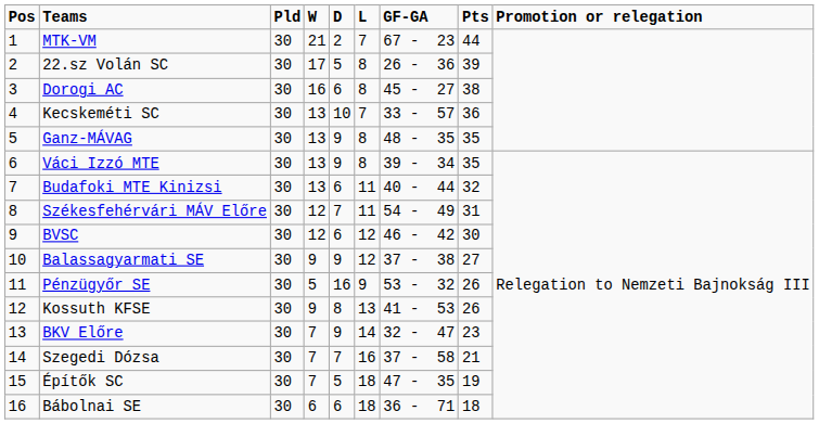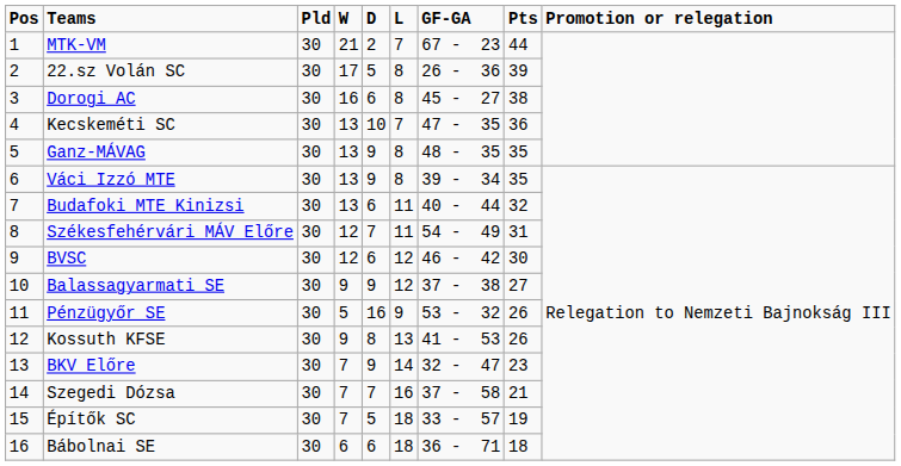Kecskeméti SC | GF-GA: 33 - 57 -> 47 - 35
Építők SC | GF-GA: 47 - 35 -> 33 - 57
